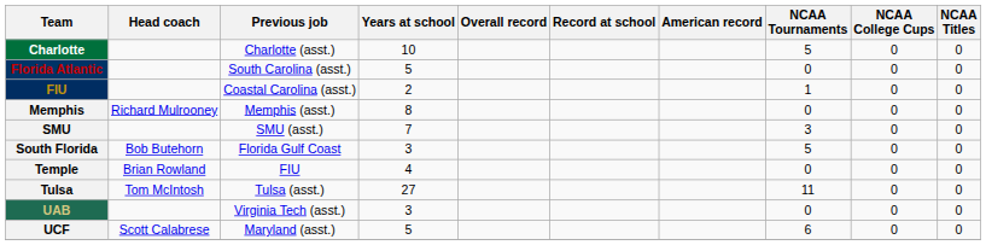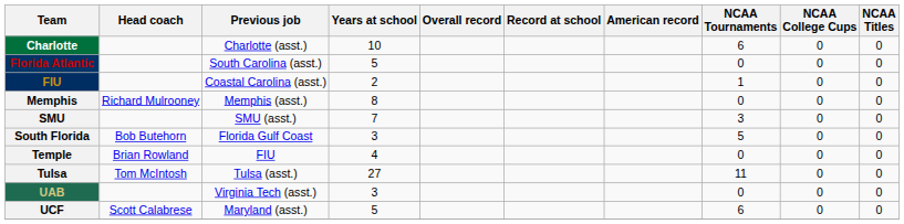Charlotte | NCAA Tournaments: 5 -> 6
